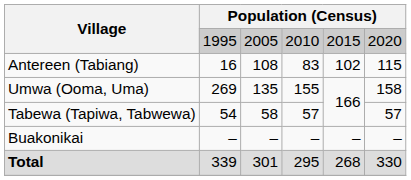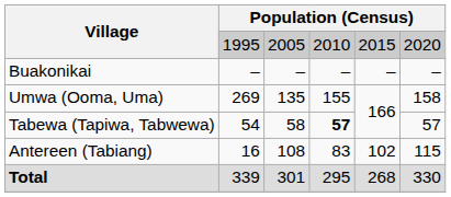rows swapped: Antereen (Tabiang) <-> Buakonikai
Tabewa (Tapiwa, Tabwewa) | column 4: normal -> bold
